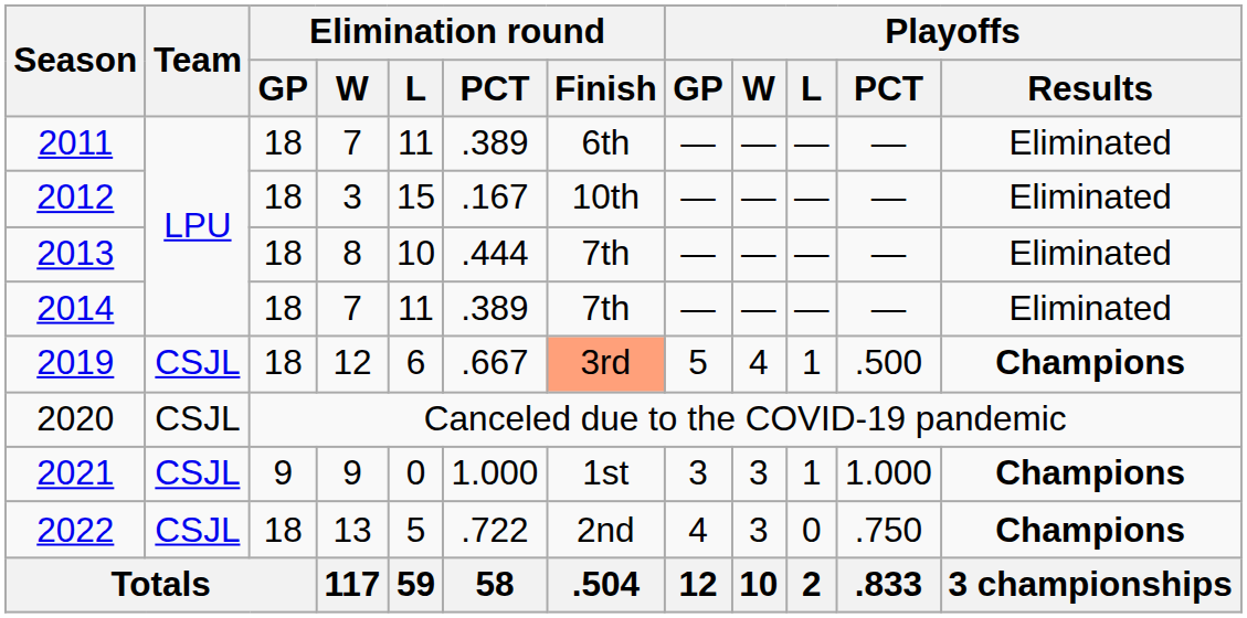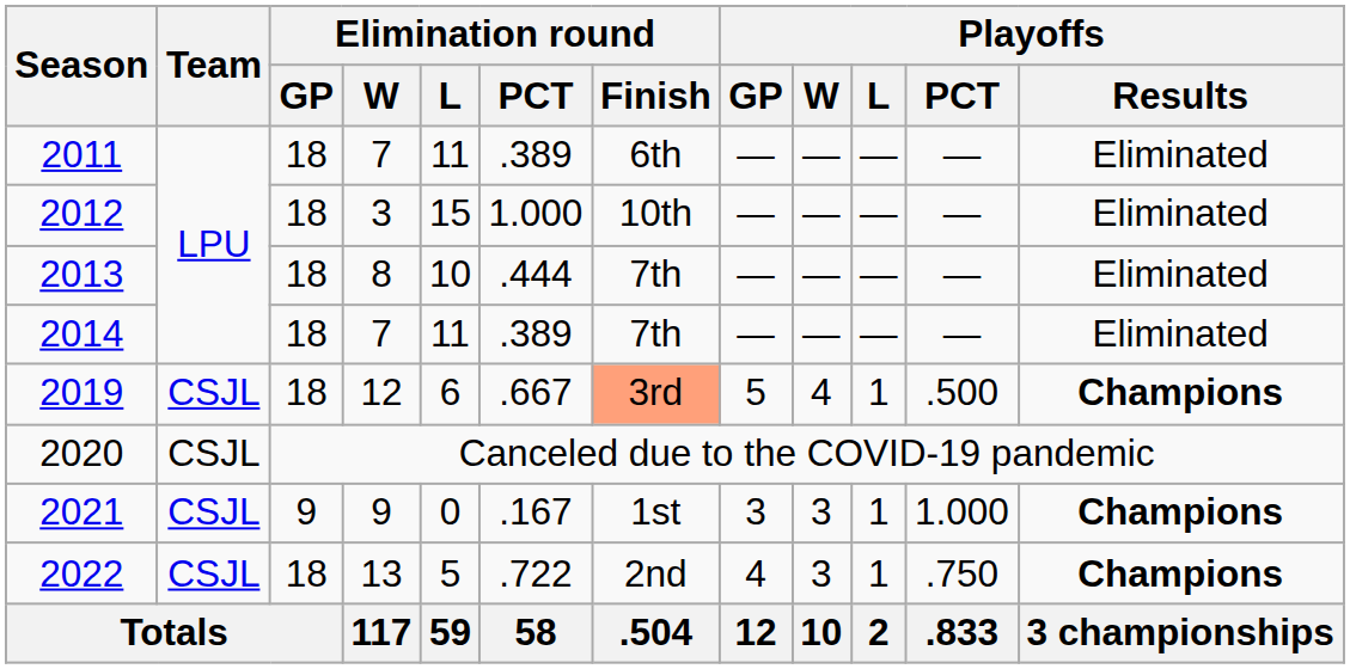2012 | Elimination round / PCT: .167 -> 1.000
2021 | Elimination round / PCT: 1.000 -> .167
2022 | Playoffs / L: 0 -> 1
